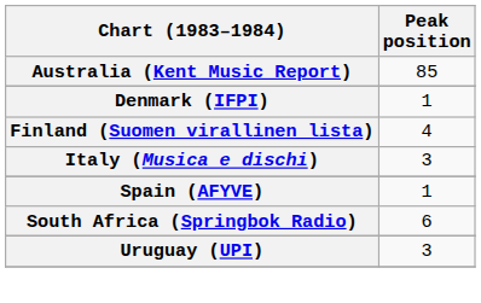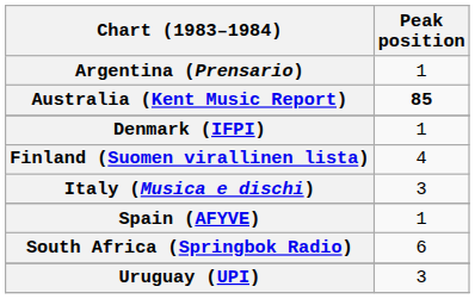+ row: Argentina (Prensario) | 1
Australia (Kent Music Report) | Peak position: normal -> bold
